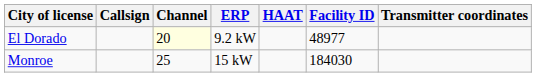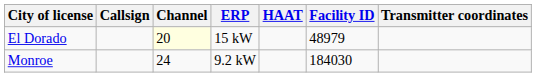El Dorado | ERP: 9.2 kW -> 15 kW
El Dorado | Facility ID: 48977 -> 48979
Monroe | Channel: 25 -> 24
Monroe | ERP: 15 kW -> 9.2 kW
